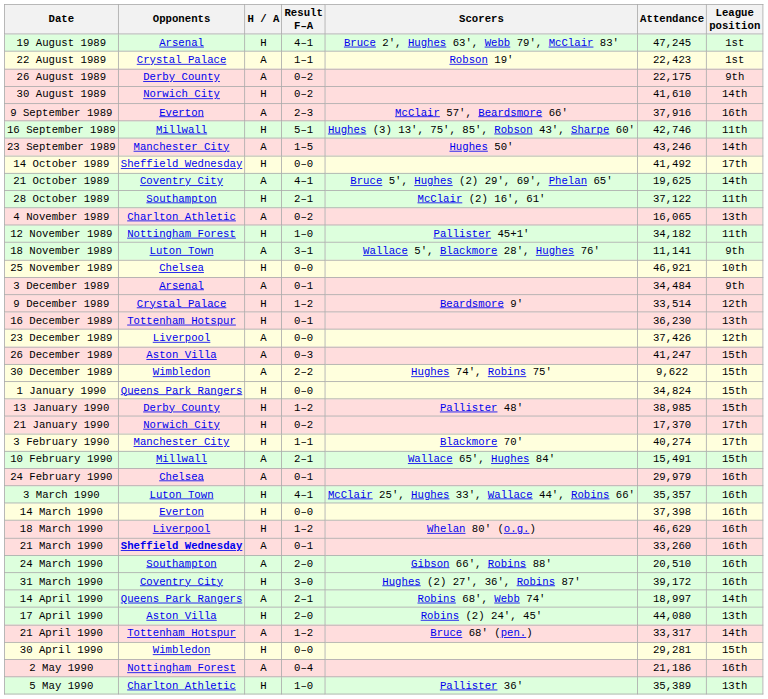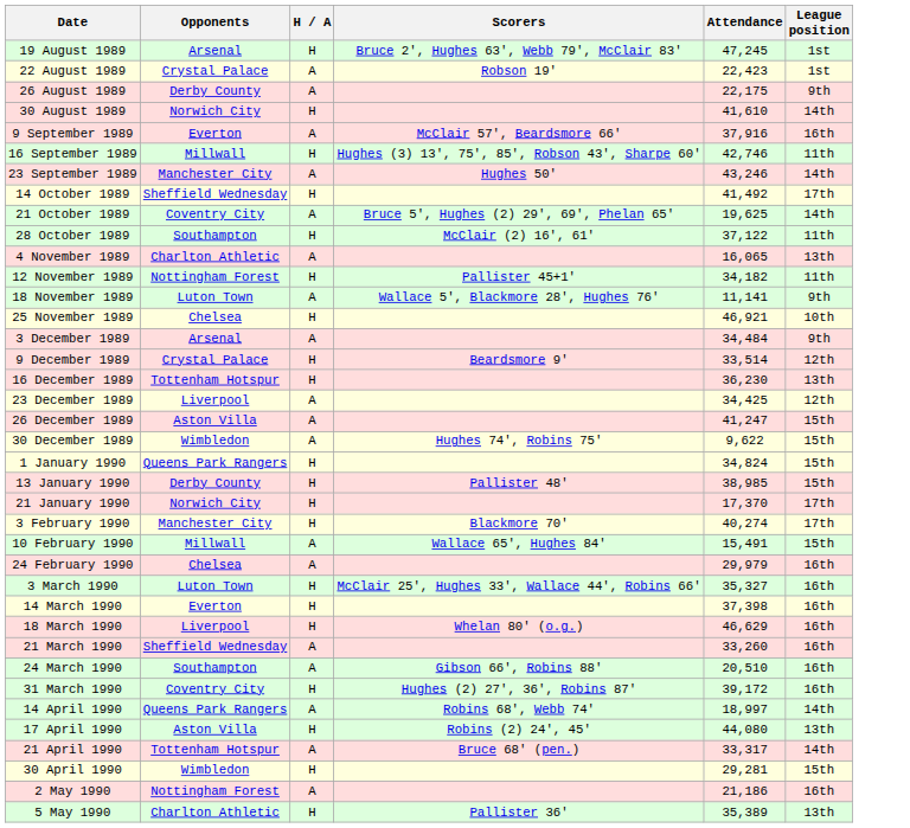- column: Result F–A | 4–1 | 1–1 | 0–2 | 0–2 | 2–3 | 5–1 | 1–5 | 0–0 | 4–1 | 2–1 | 0–2 | 1–0 | 3–1 | 0–0 | 0–1 | 1–2 | 0–1 | 0–0 | 0–3 | 2–2 | 0–0 | 1–2 | 0–2 | 1–1 | 2–1 | 0–1 | 4–1 | 0–0 | 1–2 | 0–1 | 2–0 | 3–0 | 2–1 | 2–0 | 1–2 | 0–0 | 0–4 | 1–0
23 December 1989 | Attendance: 37,426 -> 34,425
3 March 1990 | Attendance: 35,357 -> 35,327
21 March 1990 | Opponents: bold -> normal
